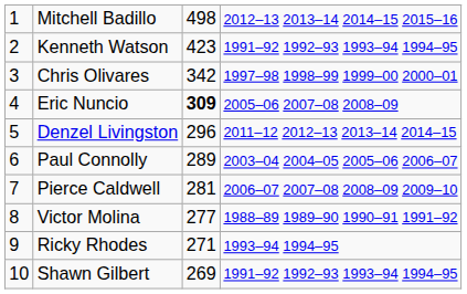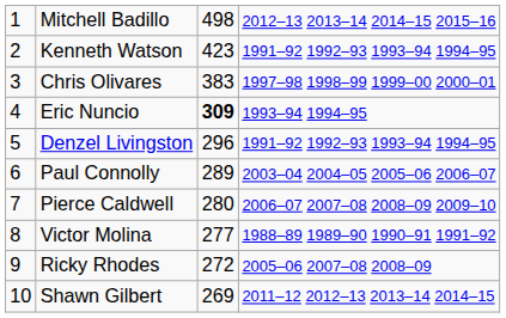Chris Olivares | column 3: 342 -> 383
Eric Nuncio | column 4: 2005–06 2007–08 2008–09 -> 1993–94 1994–95
Denzel Livingston | column 4: 2011–12 2012–13 2013–14 2014–15 -> 1991–92 1992–93 1993–94 1994–95
Pierce Caldwell | column 3: 281 -> 280
Ricky Rhodes | column 3: 271 -> 272
Ricky Rhodes | column 4: 1993–94 1994–95 -> 2005–06 2007–08 2008–09
Shawn Gilbert | column 4: 1991–92 1992–93 1993–94 1994–95 -> 2011–12 2012–13 2013–14 2014–15
